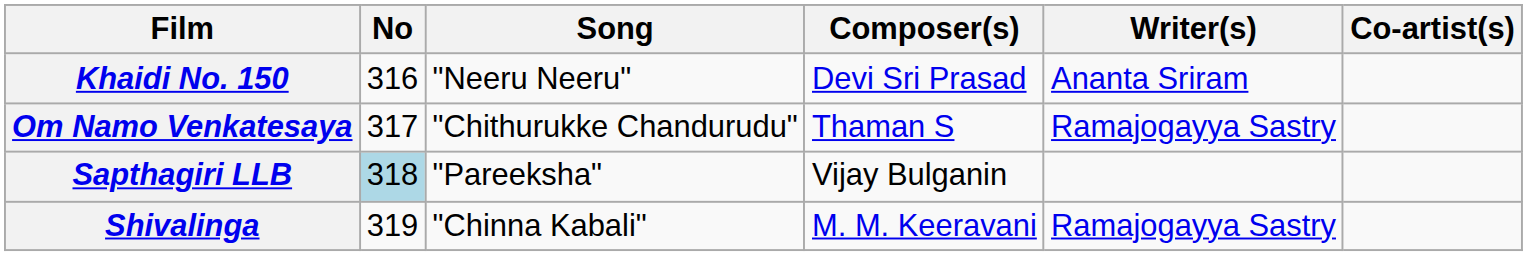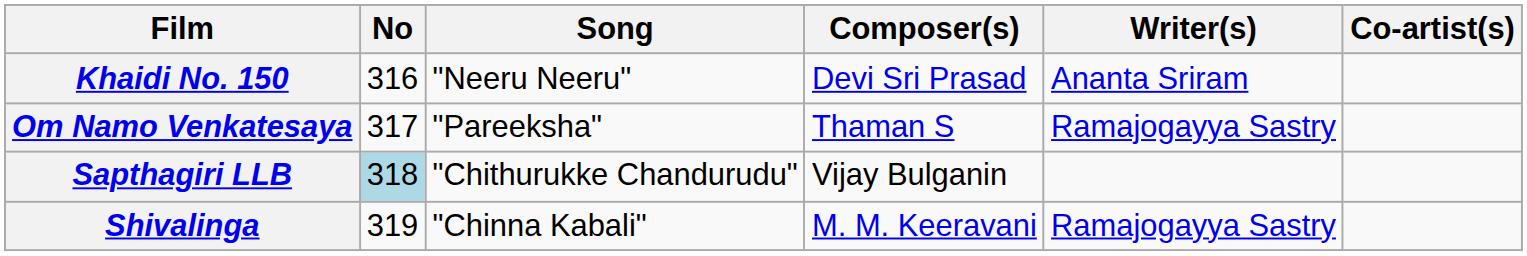Om Namo Venkatesaya | Song: "Chithurukke Chandurudu" -> "Pareeksha"
Sapthagiri LLB | Song: "Pareeksha" -> "Chithurukke Chandurudu"
